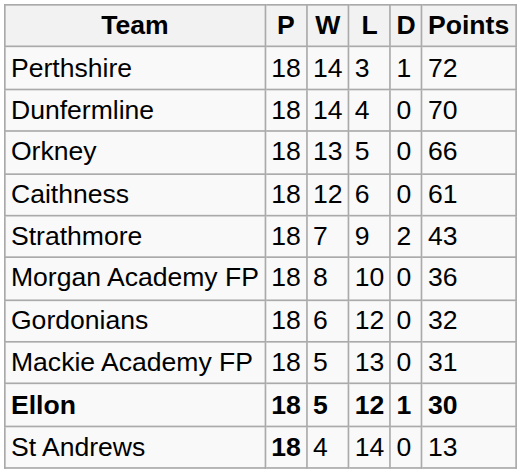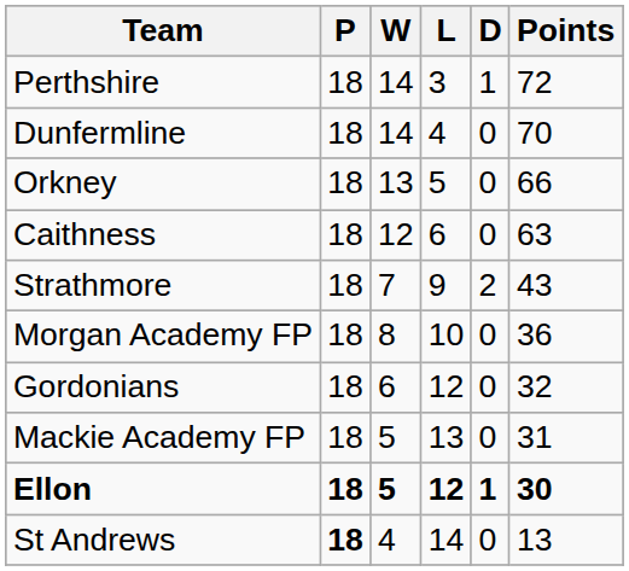Caithness | Points: 61 -> 63
